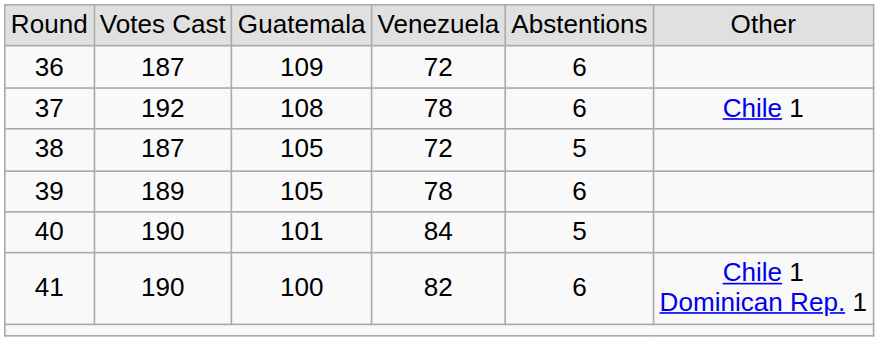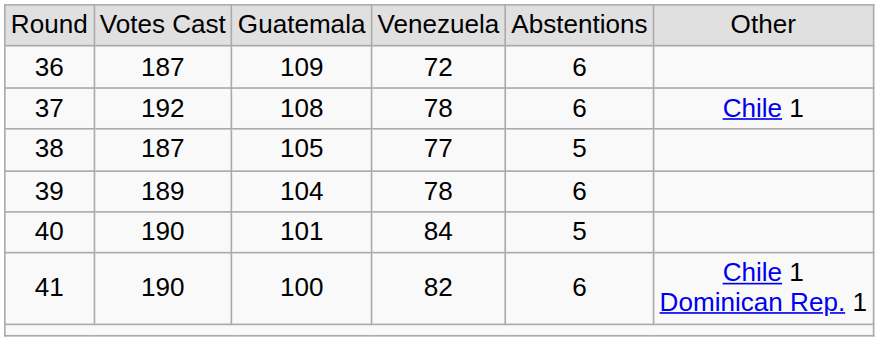38 | column 4: 72 -> 77
39 | column 3: 105 -> 104
